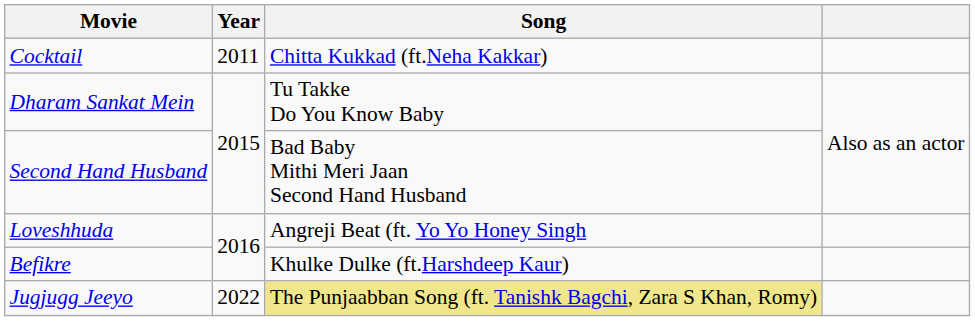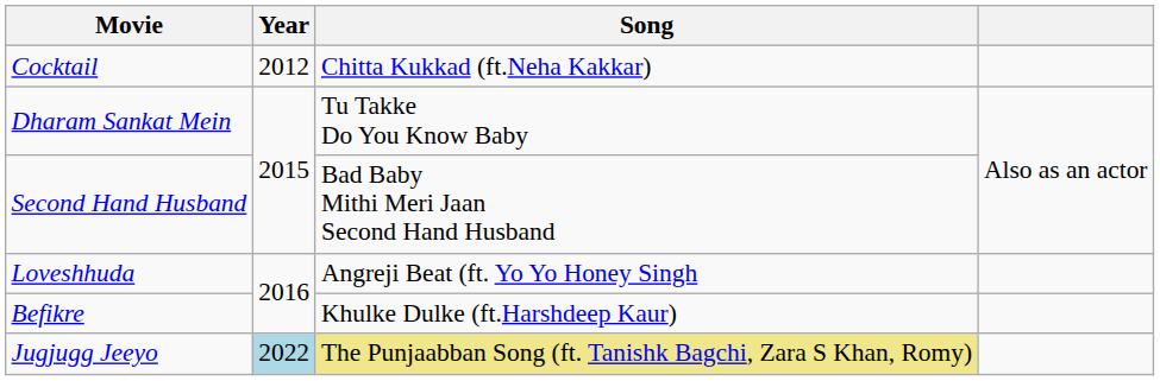Cocktail | Year: 2011 -> 2012
Jugjugg Jeeyo | Year: no background -> lightblue background
